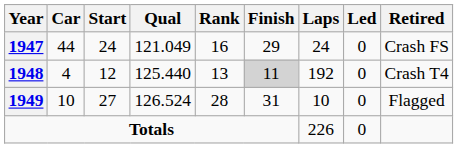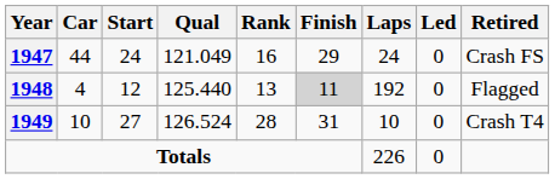1948 | Retired: Crash T4 -> Flagged
1949 | Retired: Flagged -> Crash T4
